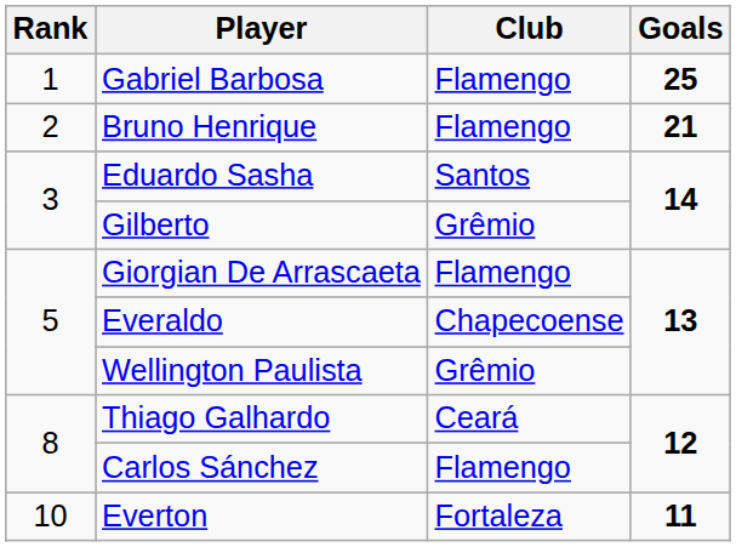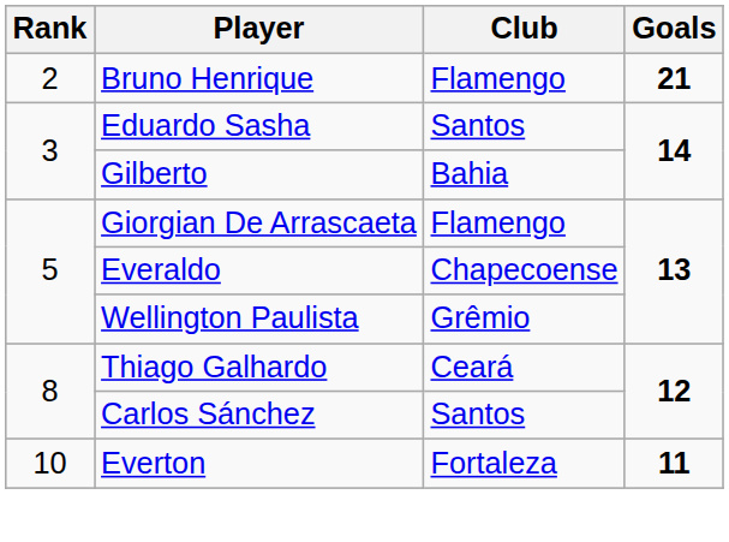- row: 1 | Gabriel Barbosa | Flamengo | 25
Gilberto | Club: Grêmio -> Bahia
Carlos Sánchez | Club: Flamengo -> Santos
